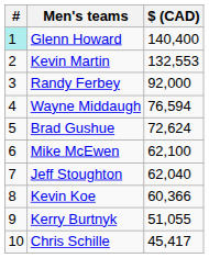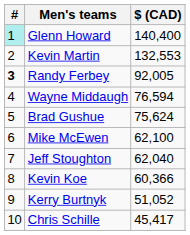Randy Ferbey | #: normal -> bold
Randy Ferbey | $ (CAD): 92,000 -> 92,005
Brad Gushue | $ (CAD): 72,624 -> 75,624
Kerry Burtnyk | $ (CAD): 51,055 -> 51,052
